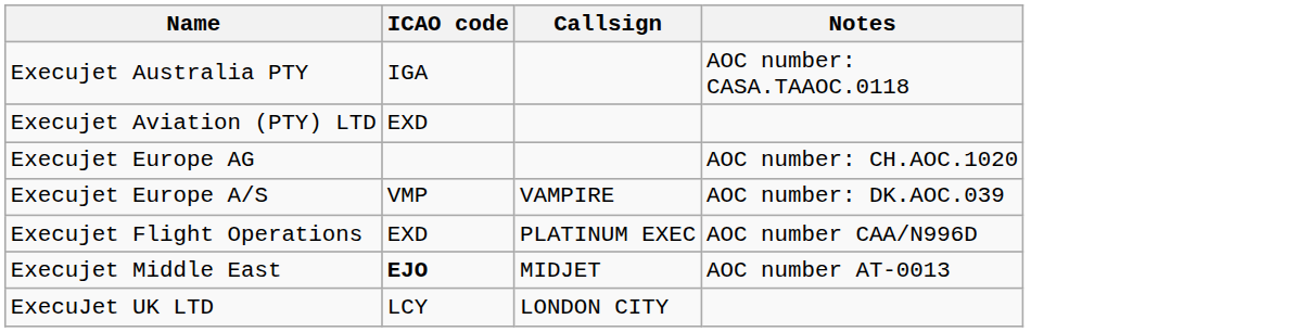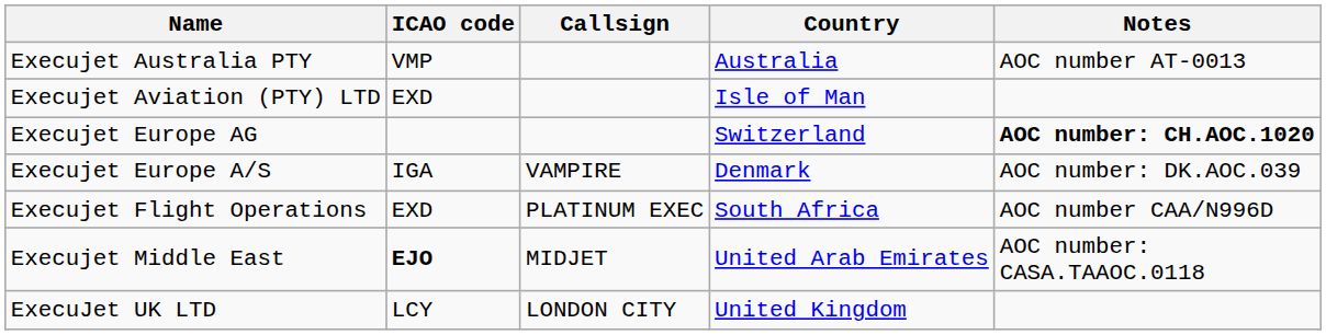+ column: Country | Australia | Isle of Man | Switzerland | Denmark | South Africa | United Arab Emirates | United Kingdom
Execujet Australia PTY | ICAO code: IGA -> VMP
Execujet Australia PTY | Notes: AOC number: CASA.TAAOC.0118 -> AOC number AT-0013
Execujet Europe AG | Notes: normal -> bold
Execujet Europe A/S | ICAO code: VMP -> IGA
Execujet Middle East | Notes: AOC number AT-0013 -> AOC number: CASA.TAAOC.0118
